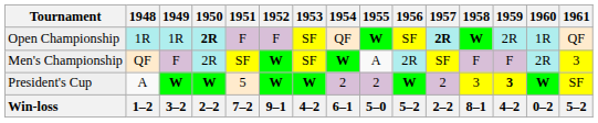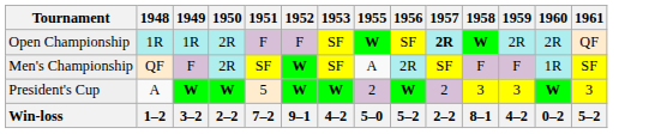- column: 1954 | QF | W | 2 | 6–1
Open Championship | 1950: bold -> normal
Open Championship | 1960: 1R -> 2R
Men's Championship | 1960: 2R -> 1R
Men's Championship | 1961: 3 -> SF
President's Cup | 1959: bold -> normal
President's Cup | 1961: SF -> 3
